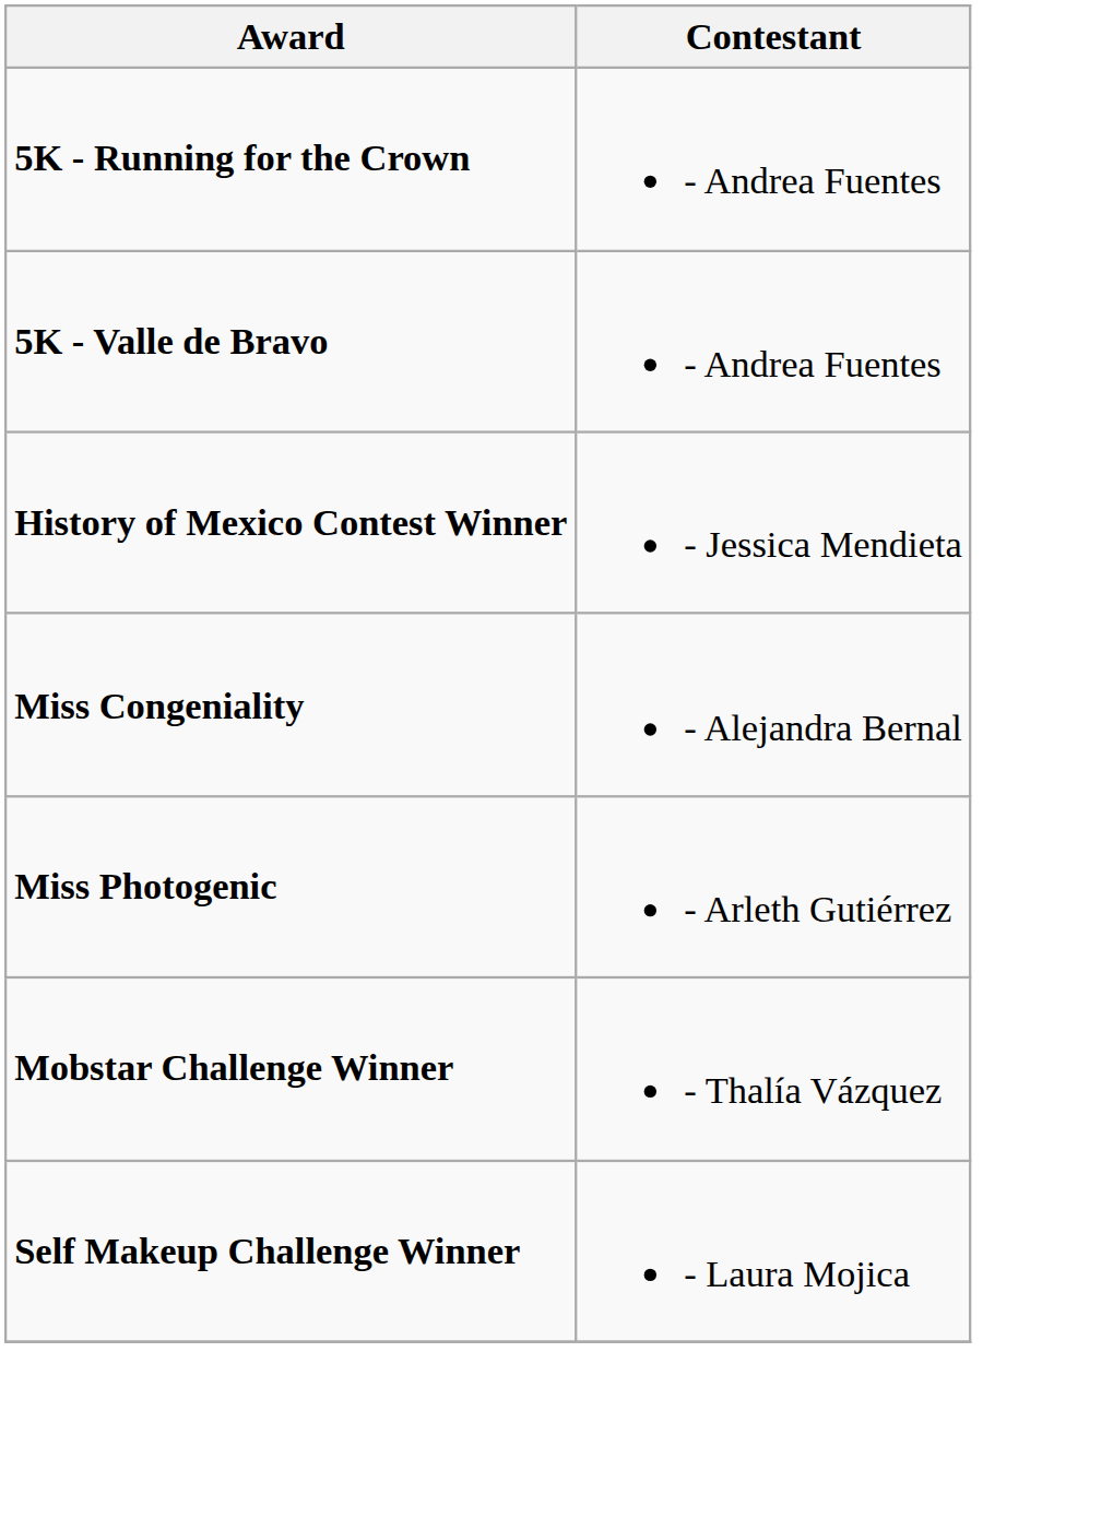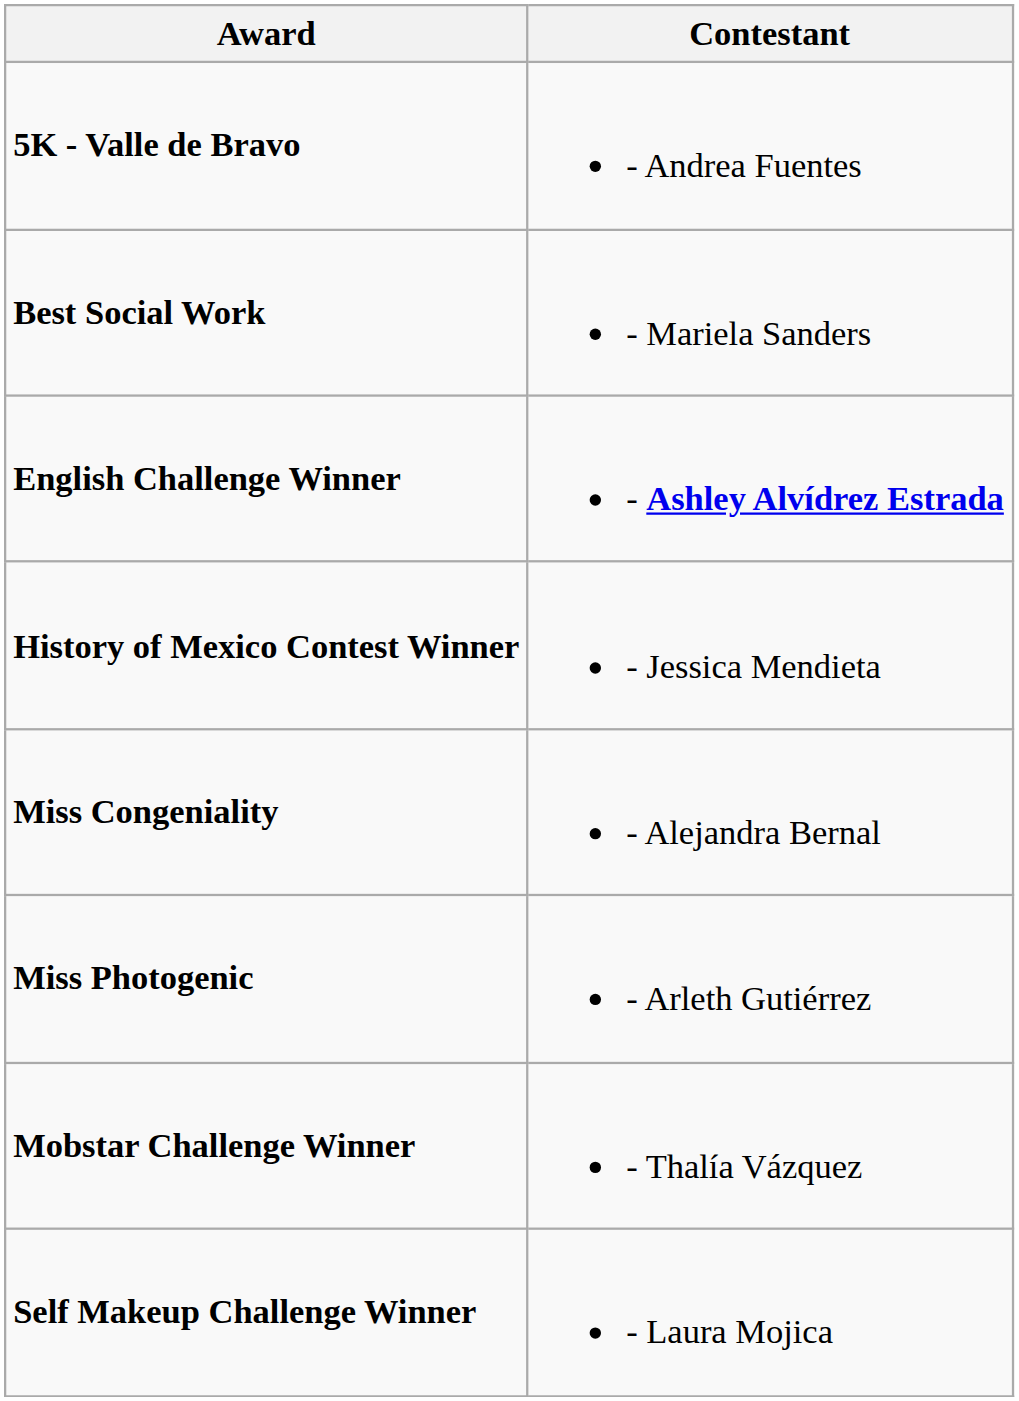- row: 5K - Running for the Crown | - Andrea Fuentes
+ row: Best Social Work | - Mariela Sanders
+ row: English Challenge Winner | - Ashley Alvídrez Estrada
